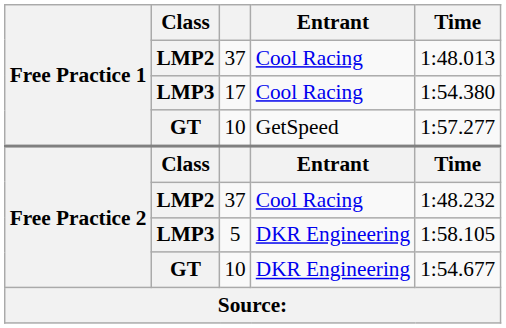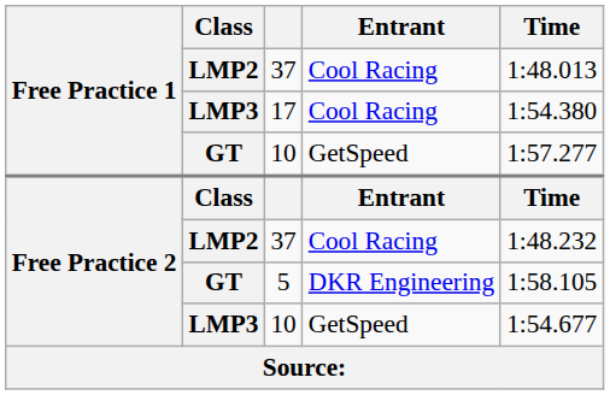5 | Class: LMP3 -> GT
Free Practice 2 / 10 | Class: GT -> LMP3
Free Practice 2 / 10 | Entrant: DKR Engineering -> GetSpeed
